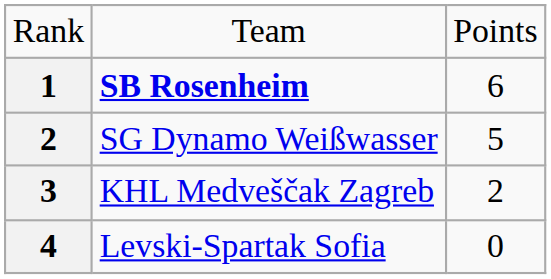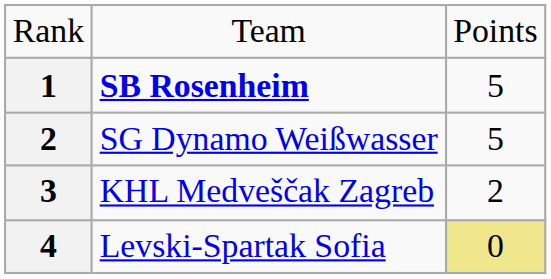SB Rosenheim | column 3: 6 -> 5
Levski-Spartak Sofia | column 3: no background -> khaki background
